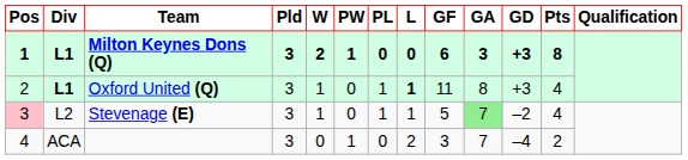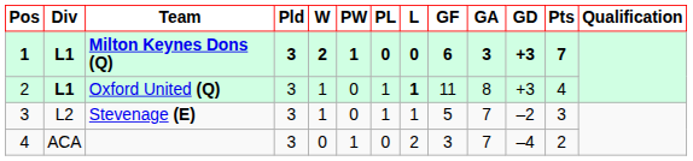Milton Keynes Dons (Q) | Pts: 8 -> 7
Stevenage (E) | Pos: pink background -> no background
Stevenage (E) | GA: lightgreen background -> no background
Stevenage (E) | Pts: 4 -> 3
